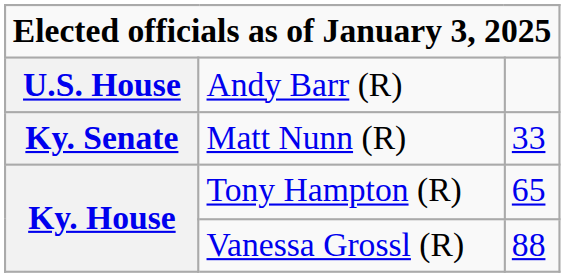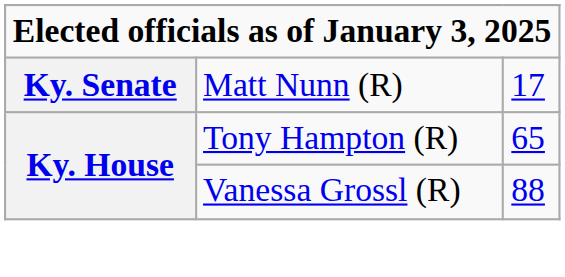- row: U.S. House | Andy Barr (R)
Matt Nunn (R) | column 3: 33 -> 17
